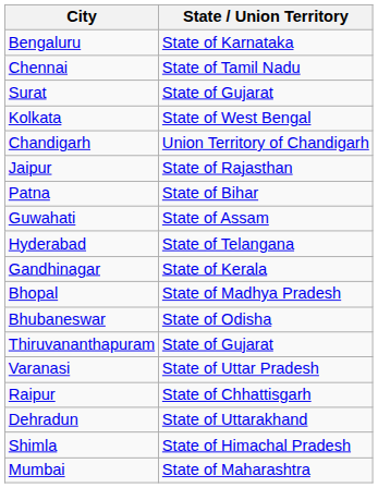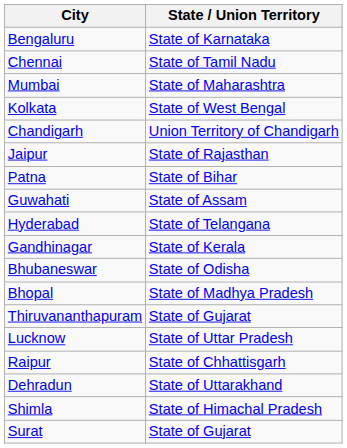rows swapped: Mumbai <-> Surat
rows swapped: Bhubaneswar <-> Bhopal
+ row: Lucknow | State of Uttar Pradesh
- row: Varanasi | State of Uttar Pradesh
